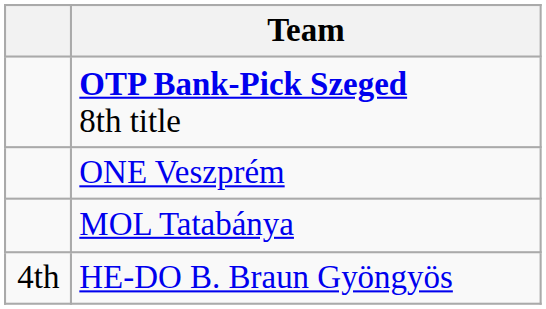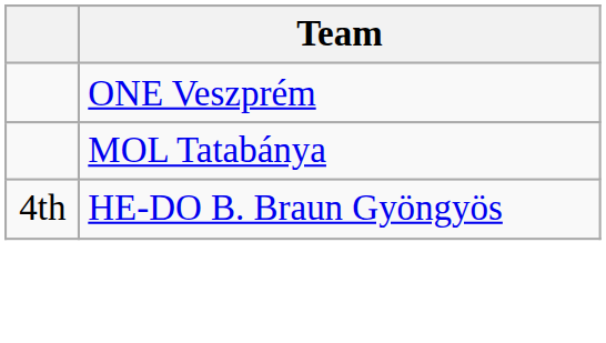- row: OTP Bank-Pick Szeged 8th title
